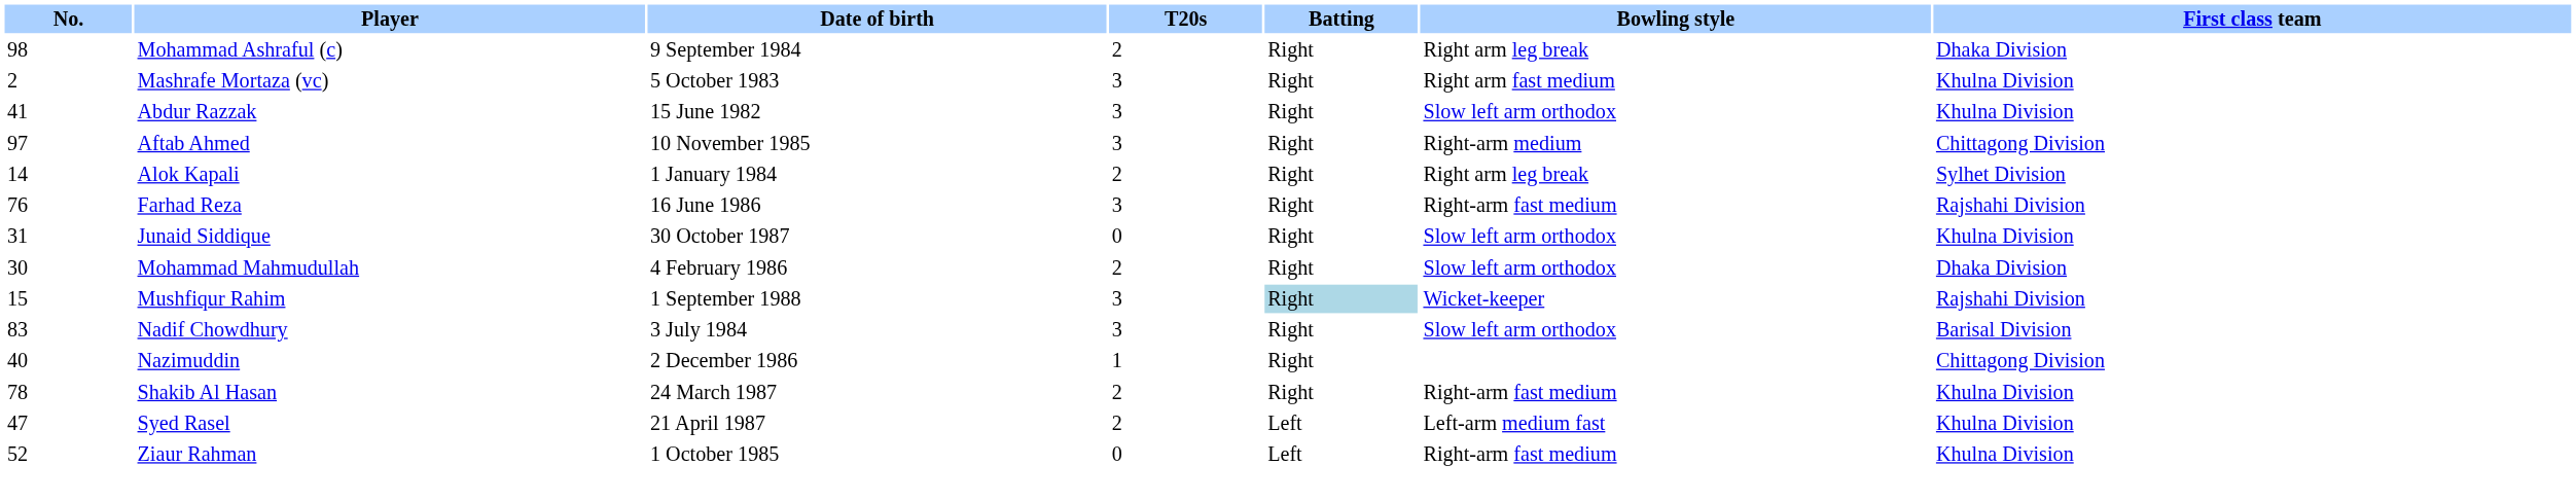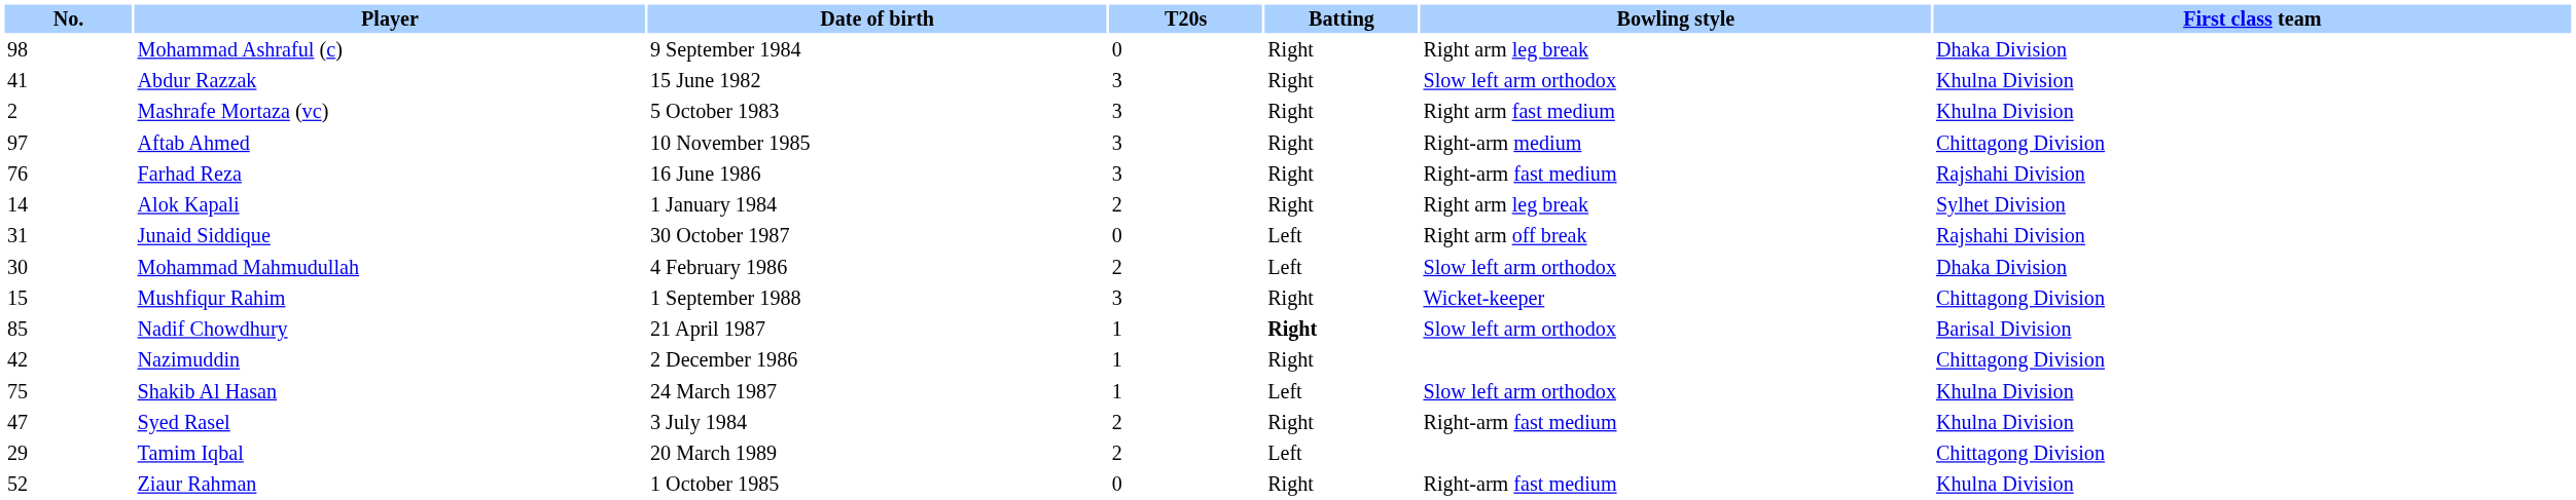Mohammad Ashraful (c) | T20s: 2 -> 0
rows swapped: Mashrafe Mortaza (vc) <-> Abdur Razzak
rows swapped: Alok Kapali <-> Farhad Reza
Junaid Siddique | Batting: Right -> Left
Junaid Siddique | Bowling style: Slow left arm orthodox -> Right arm off break
Junaid Siddique | First class team: Khulna Division -> Rajshahi Division
Mohammad Mahmudullah | Batting: Right -> Left
Mushfiqur Rahim | Batting: lightblue background -> no background
Mushfiqur Rahim | First class team: Rajshahi Division -> Chittagong Division
Nadif Chowdhury | No.: 83 -> 85
Nadif Chowdhury | Date of birth: 3 July 1984 -> 21 April 1987
Nadif Chowdhury | T20s: 3 -> 1
Nadif Chowdhury | Batting: normal -> bold
Nazimuddin | No.: 40 -> 42
Shakib Al Hasan | No.: 78 -> 75
Shakib Al Hasan | T20s: 2 -> 1
Shakib Al Hasan | Batting: Right -> Left
Shakib Al Hasan | Bowling style: Right-arm fast medium -> Slow left arm orthodox
Syed Rasel | Date of birth: 21 April 1987 -> 3 July 1984
Syed Rasel | Batting: Left -> Right
Syed Rasel | Bowling style: Left-arm medium fast -> Right-arm fast medium
+ row: 29 | Tamim Iqbal | 20 March 1989 | 2 | Left | Chittagong Division
Ziaur Rahman | Batting: Left -> Right
